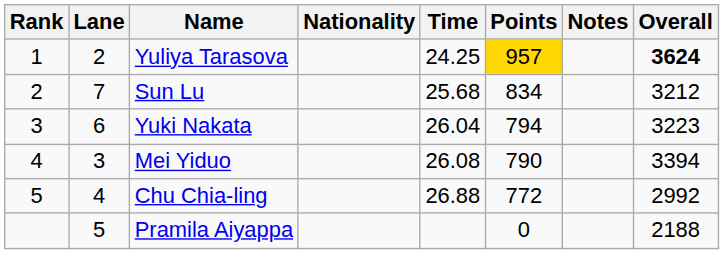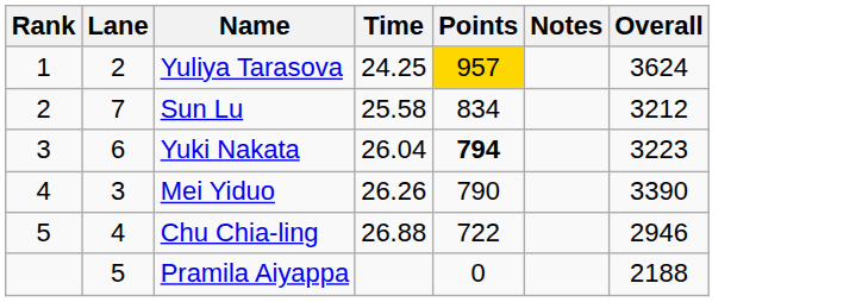- column: Nationality
Yuliya Tarasova | Overall: bold -> normal
Sun Lu | Time: 25.68 -> 25.58
Yuki Nakata | Points: normal -> bold
Mei Yiduo | Time: 26.08 -> 26.26
Mei Yiduo | Overall: 3394 -> 3390
Chu Chia-ling | Points: 772 -> 722
Chu Chia-ling | Overall: 2992 -> 2946
